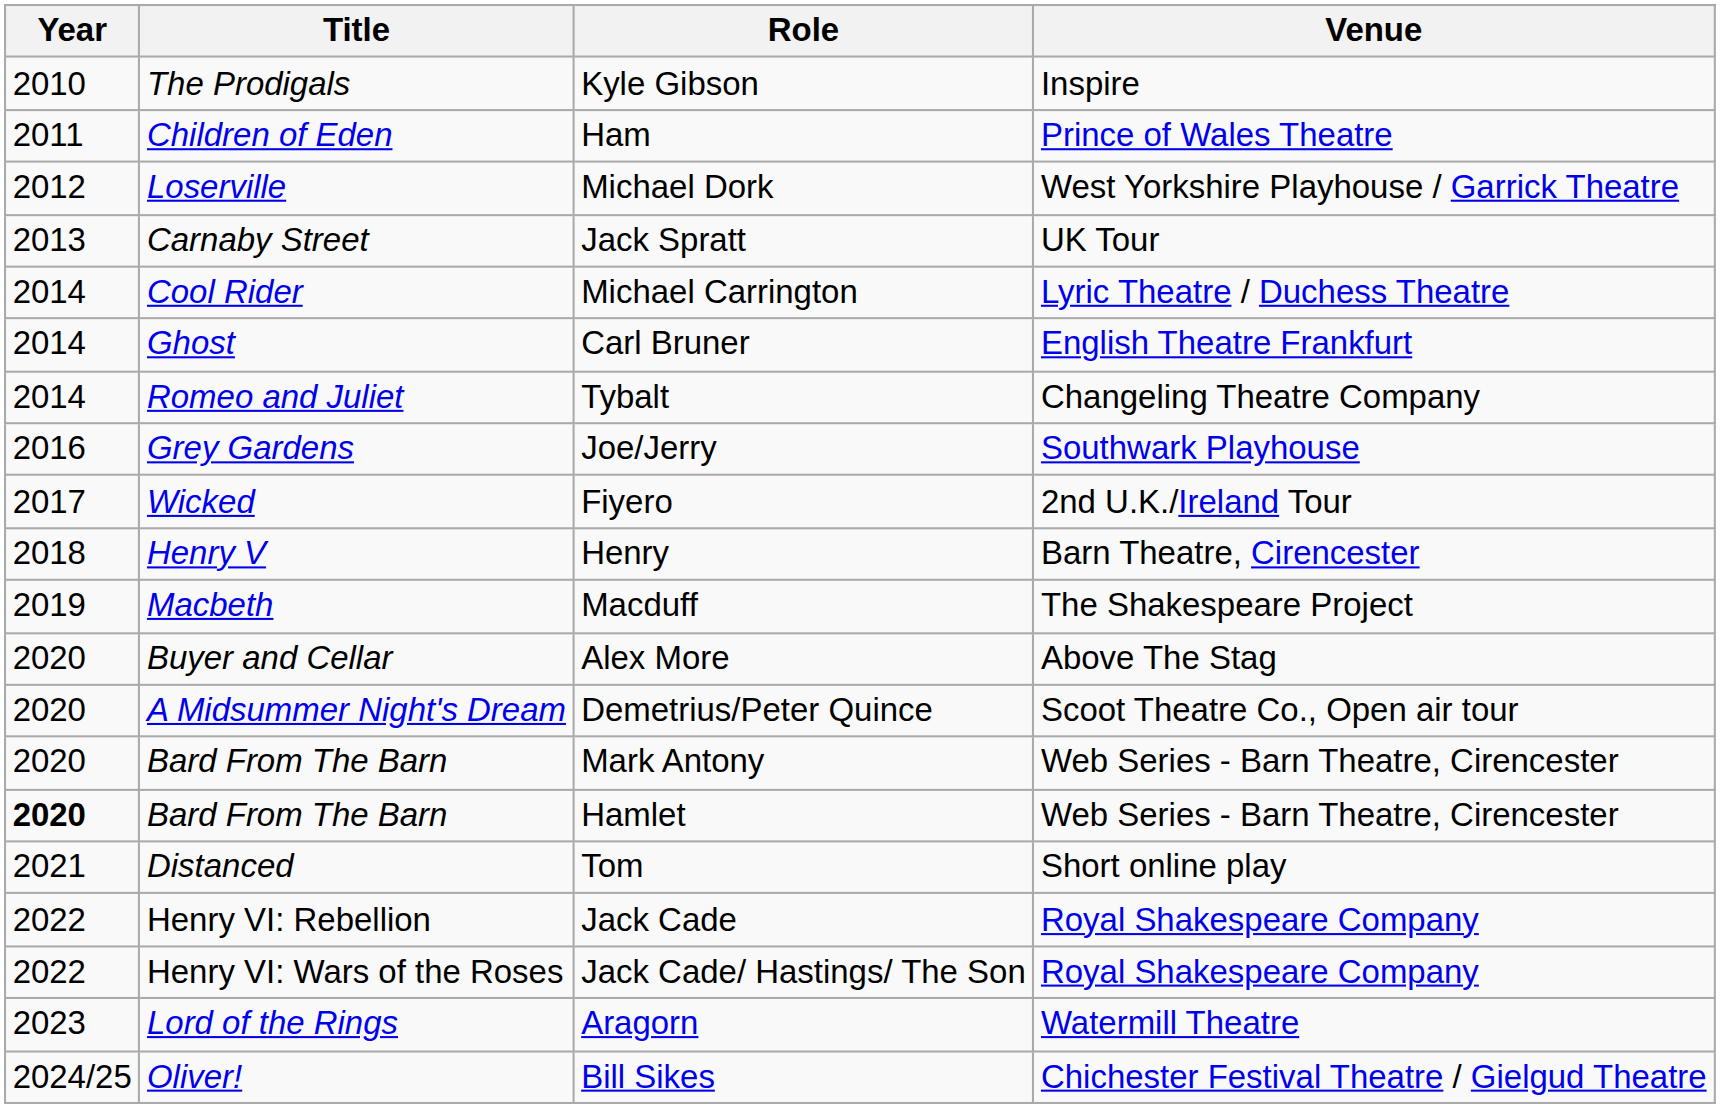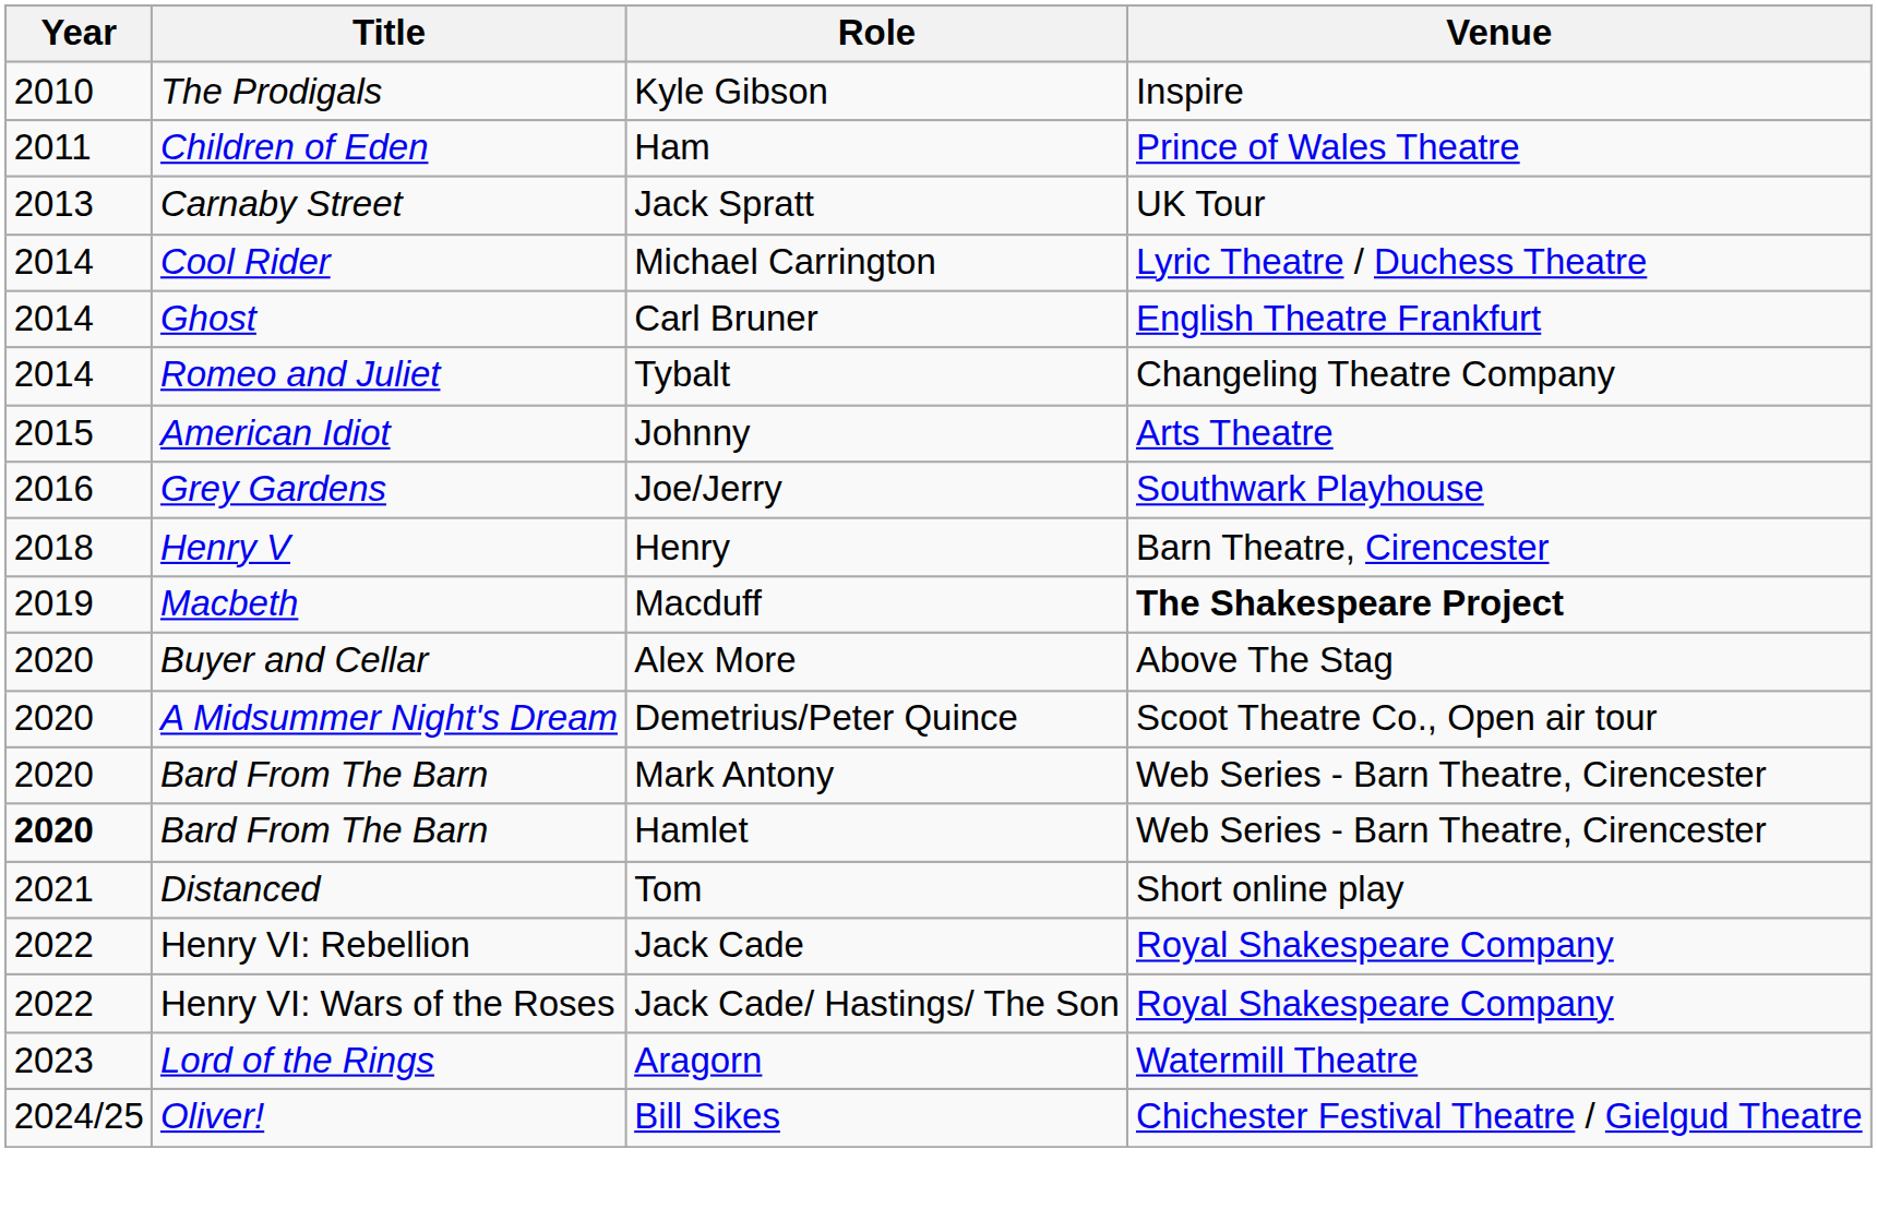- row: 2012 | Loserville | Michael Dork | West Yorkshire Playhouse / Garrick Theatre
+ row: 2015 | American Idiot | Johnny | Arts Theatre
- row: 2017 | Wicked | Fiyero | 2nd U.K./Ireland Tour
Macduff | Venue: normal -> bold
